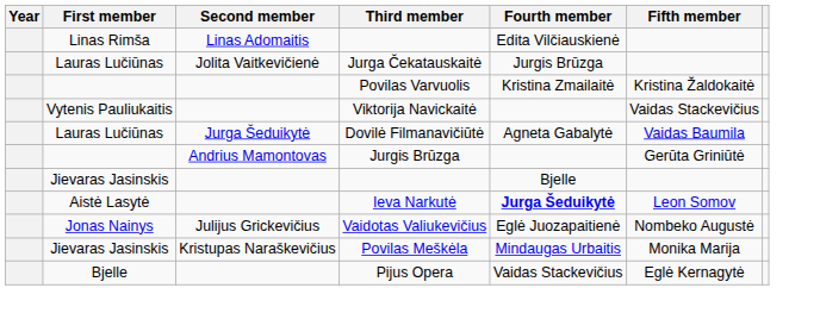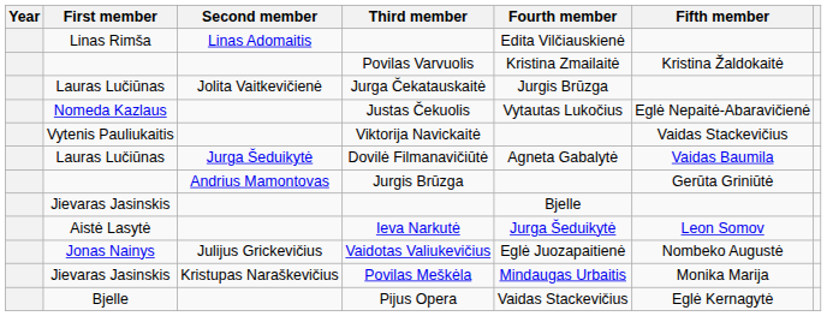rows swapped: Povilas Varvuolis <-> Jurga Čekatauskaitė
+ row: Nomeda Kazlaus | Justas Čekuolis | Vytautas Lukočius | Eglė Nepaitė-Abaravičienė
Ieva Narkutė | Fourth member: bold -> normal
